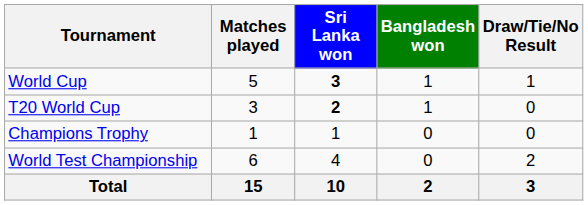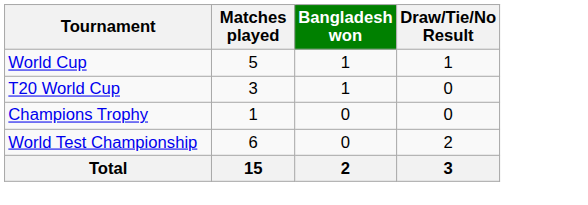- column: Sri Lanka won | 3 | 2 | 1 | 4 | 10
